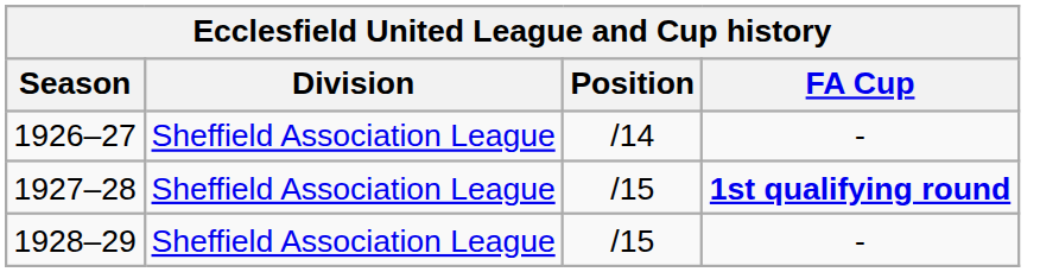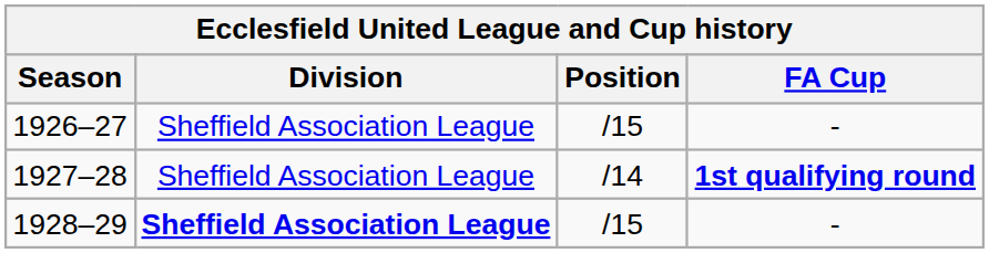1926–27 | Position: /14 -> /15
1927–28 | Position: /15 -> /14
1928–29 | Division: normal -> bold
